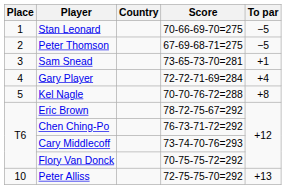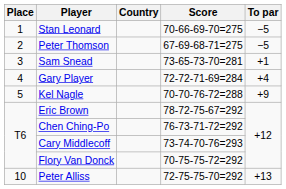Kel Nagle | To par: +8 -> +9
